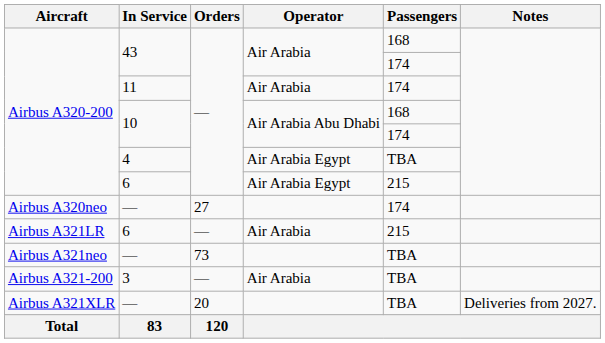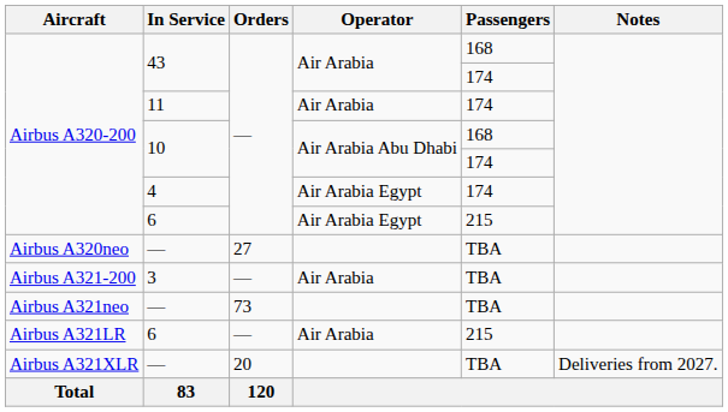4 | Passengers: TBA -> 174
Airbus A320neo / — | Passengers: 174 -> TBA
rows swapped: 3 <-> Airbus A321LR / 6
